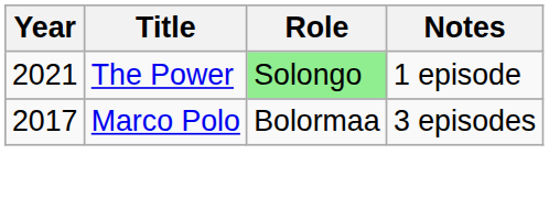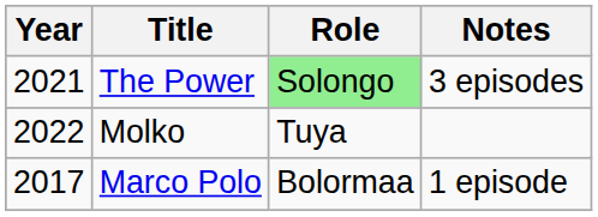The Power | Notes: 1 episode -> 3 episodes
+ row: 2022 | Molko | Tuya
Marco Polo | Notes: 3 episodes -> 1 episode
